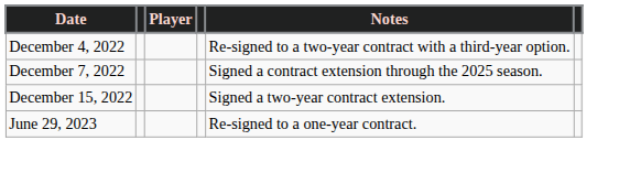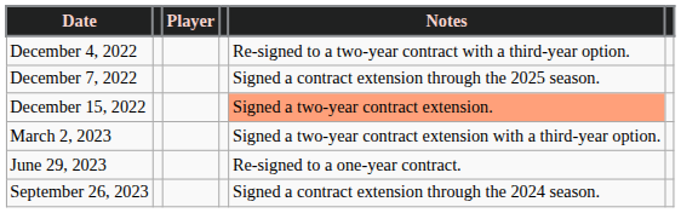December 15, 2022 | Notes: no background -> lightsalmon background
+ row: March 2, 2023 | Signed a two-year contract extension with a third-year option.
+ row: September 26, 2023 | Signed a contract extension through the 2024 season.
